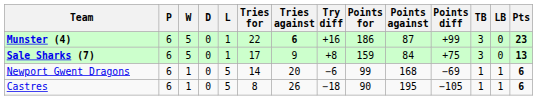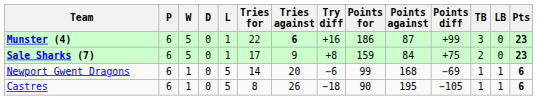Sale Sharks (7) | TB: 3 -> 2
Sale Sharks (7) | Pts: 13 -> 23
